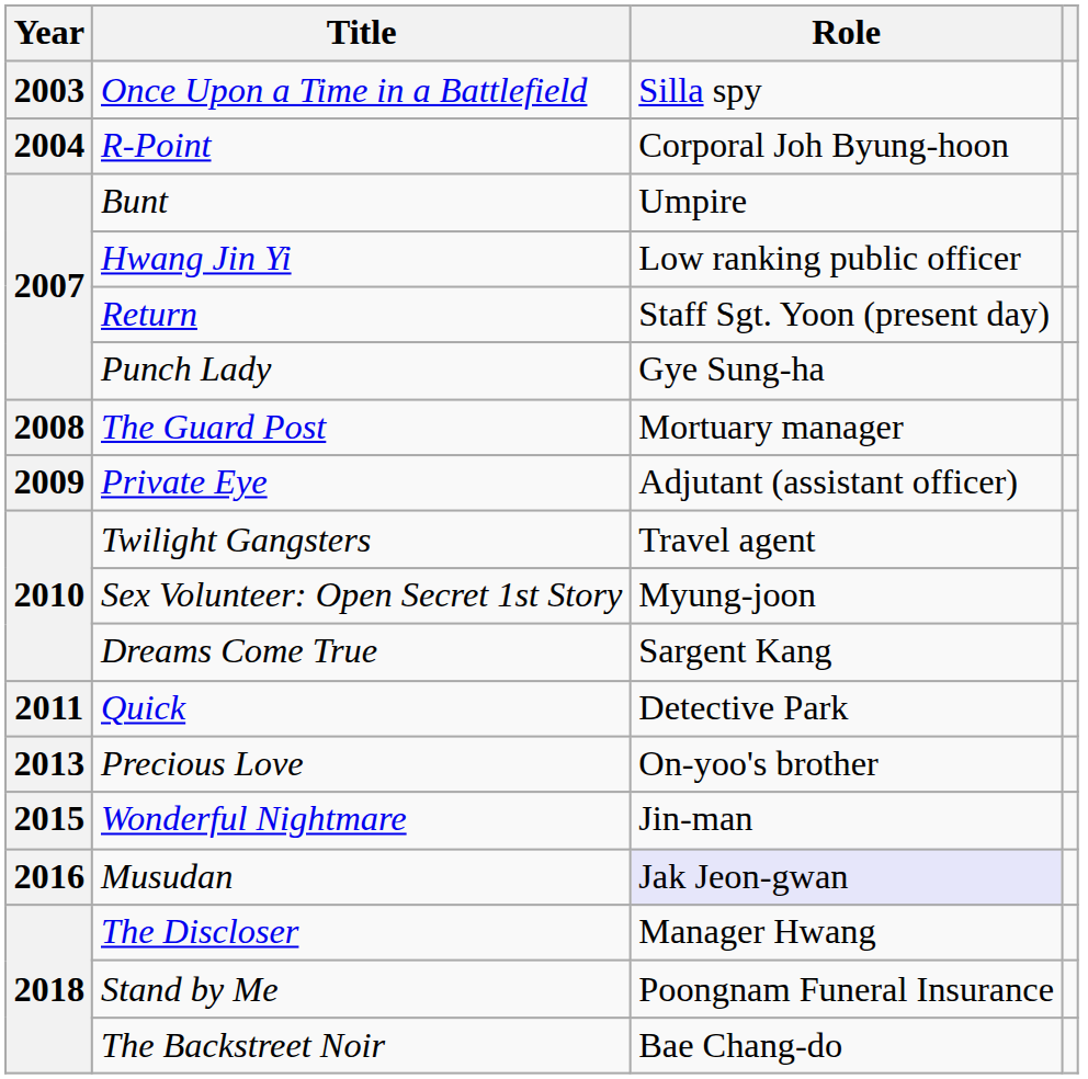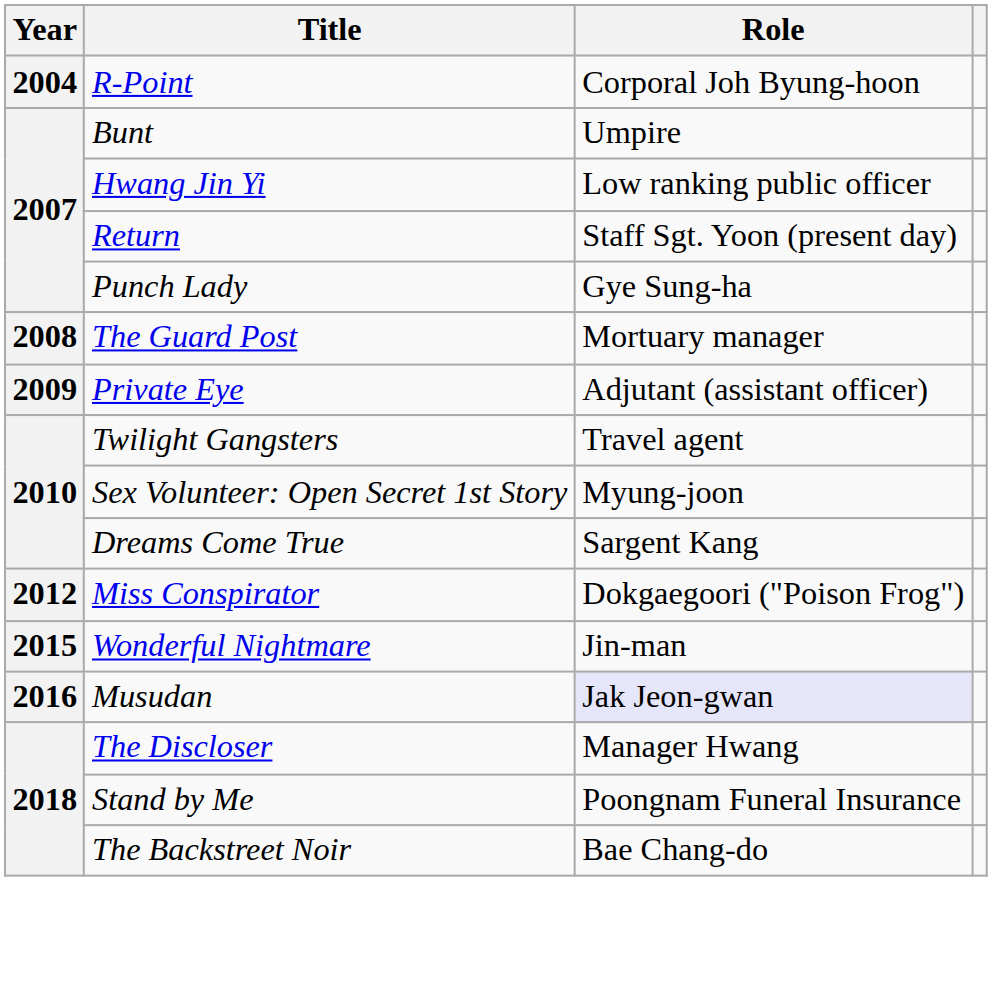- row: 2003 | Once Upon a Time in a Battlefield | Silla spy
- row: 2011 | Quick | Detective Park
+ row: 2012 | Miss Conspirator | Dokgaegoori ("Poison Frog")
- row: 2013 | Precious Love | On-yoo's brother
